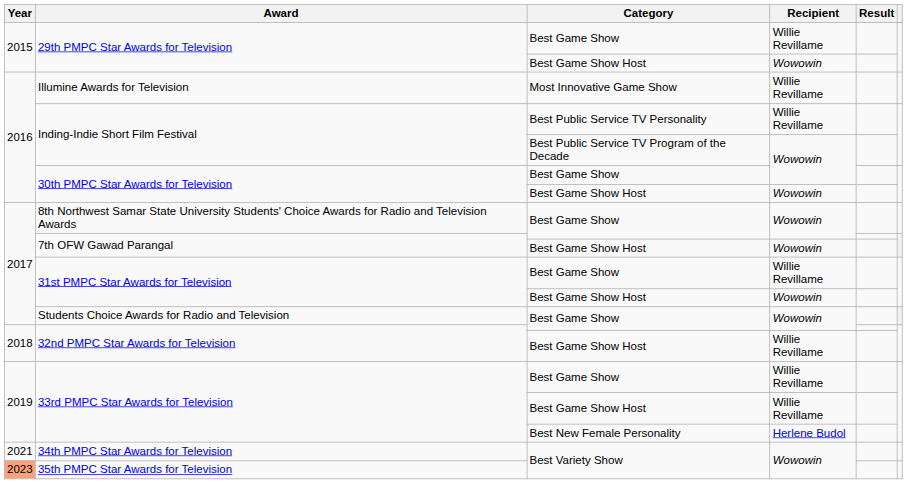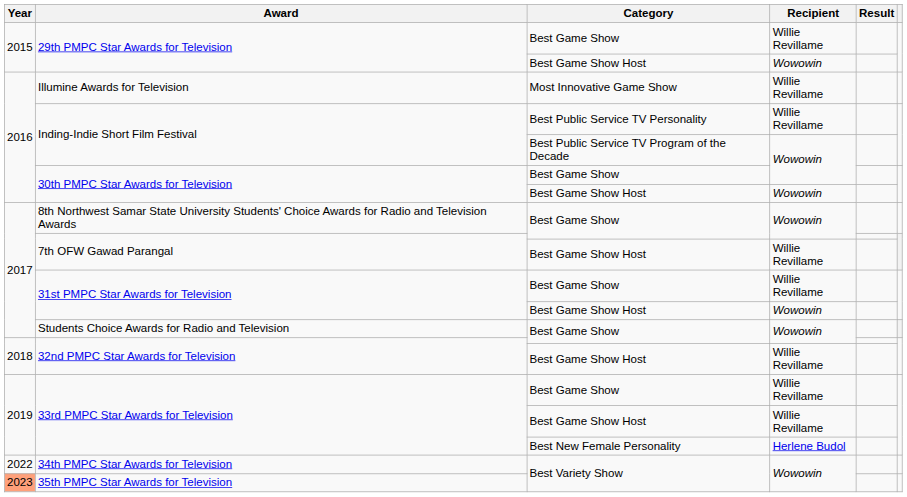7th OFW Gawad Parangal / Best Game Show Host | Recipient: Wowowin -> Willie Revillame
34th PMPC Star Awards for Television | Year: 2021 -> 2022
